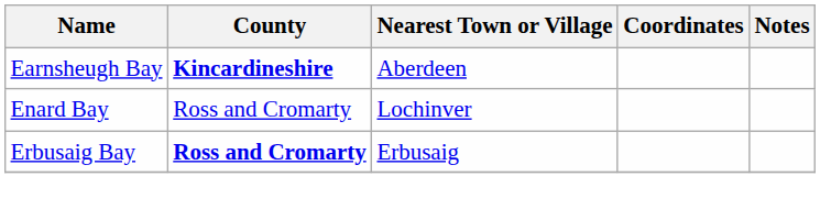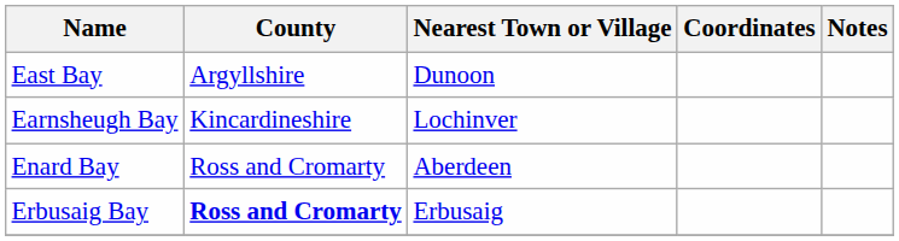+ row: East Bay | Argyllshire | Dunoon
Earnsheugh Bay | County: bold -> normal
Earnsheugh Bay | Nearest Town or Village: Aberdeen -> Lochinver
Enard Bay | Nearest Town or Village: Lochinver -> Aberdeen
